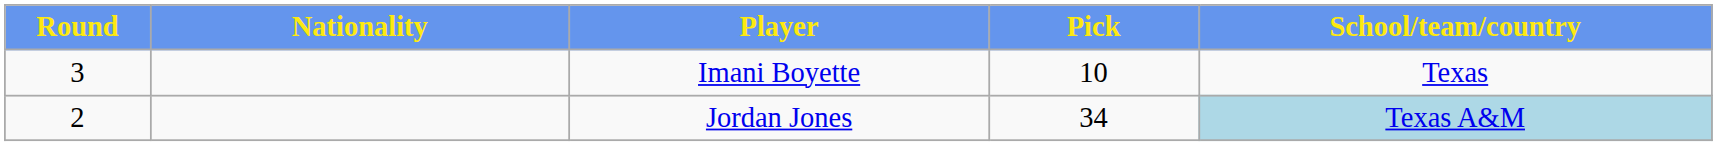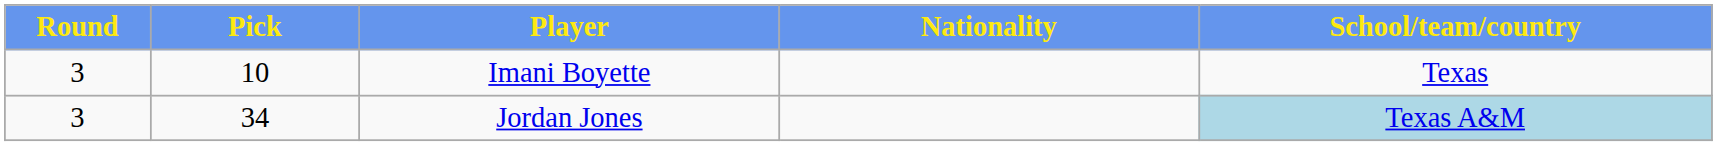columns swapped: Pick <-> Nationality
Jordan Jones | Round: 2 -> 3
